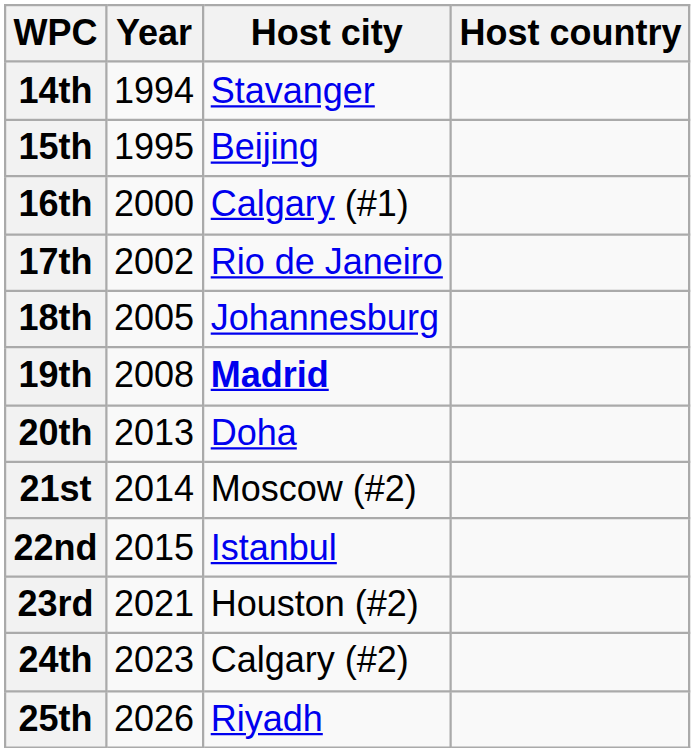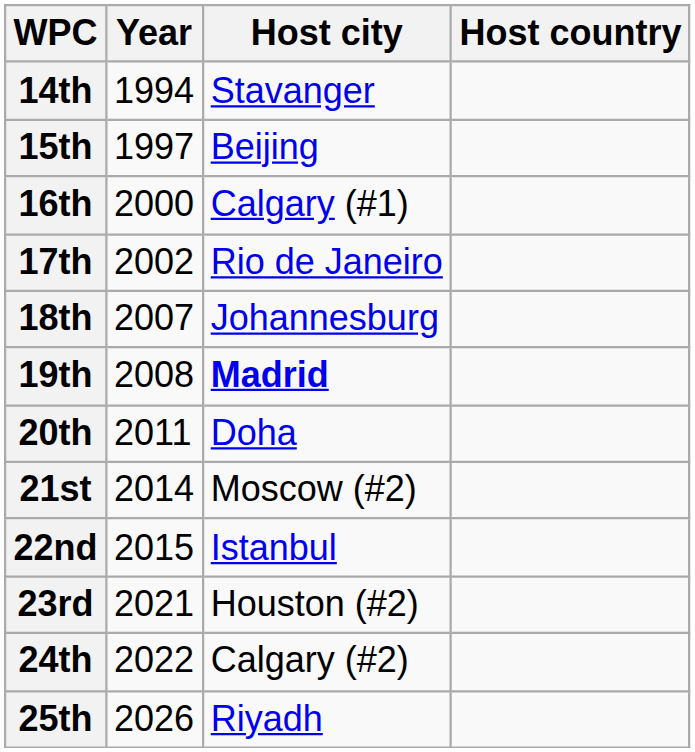15th | Year: 1995 -> 1997
18th | Year: 2005 -> 2007
20th | Year: 2013 -> 2011
24th | Year: 2023 -> 2022
